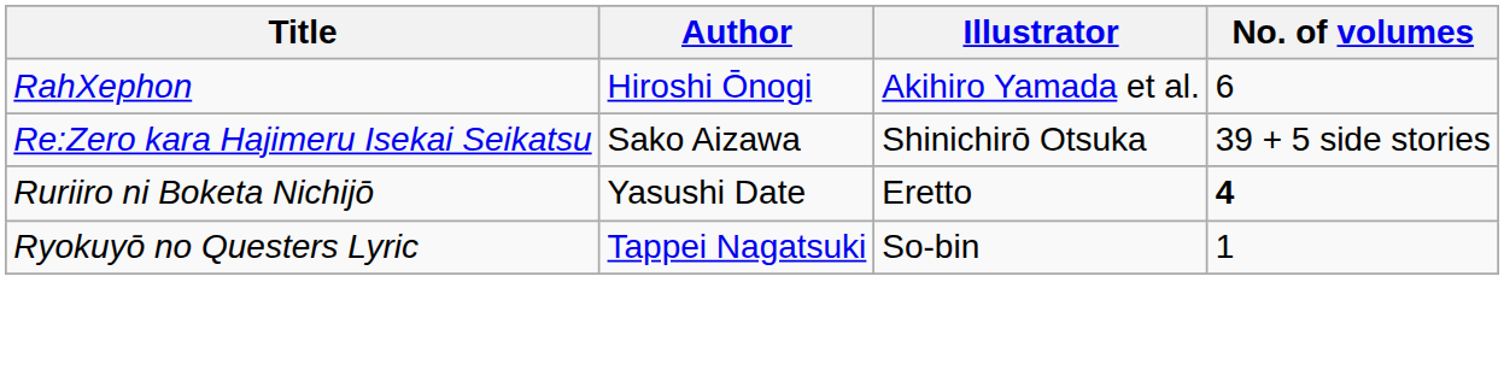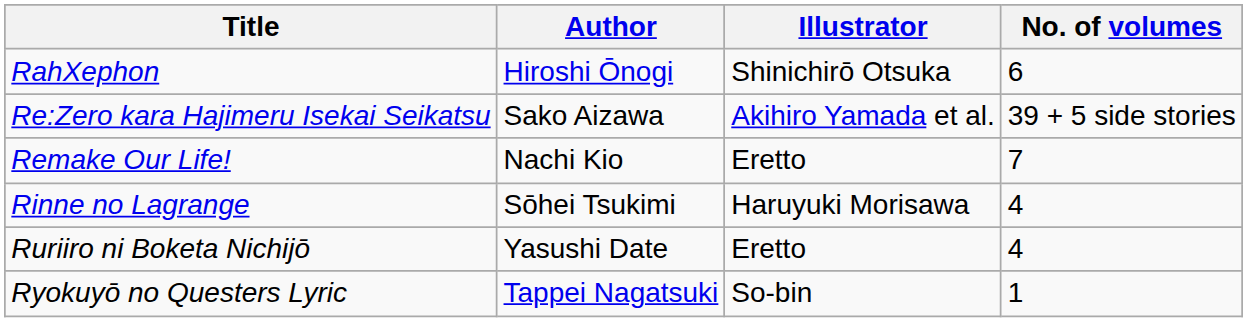RahXephon | Illustrator: Akihiro Yamada et al. -> Shinichirō Otsuka
Re:Zero kara Hajimeru Isekai Seikatsu | Illustrator: Shinichirō Otsuka -> Akihiro Yamada et al.
+ row: Remake Our Life! | Nachi Kio | Eretto | 7
+ row: Rinne no Lagrange | Sōhei Tsukimi | Haruyuki Morisawa | 4
Ruriiro ni Boketa Nichijō | No. of volumes: bold -> normal
